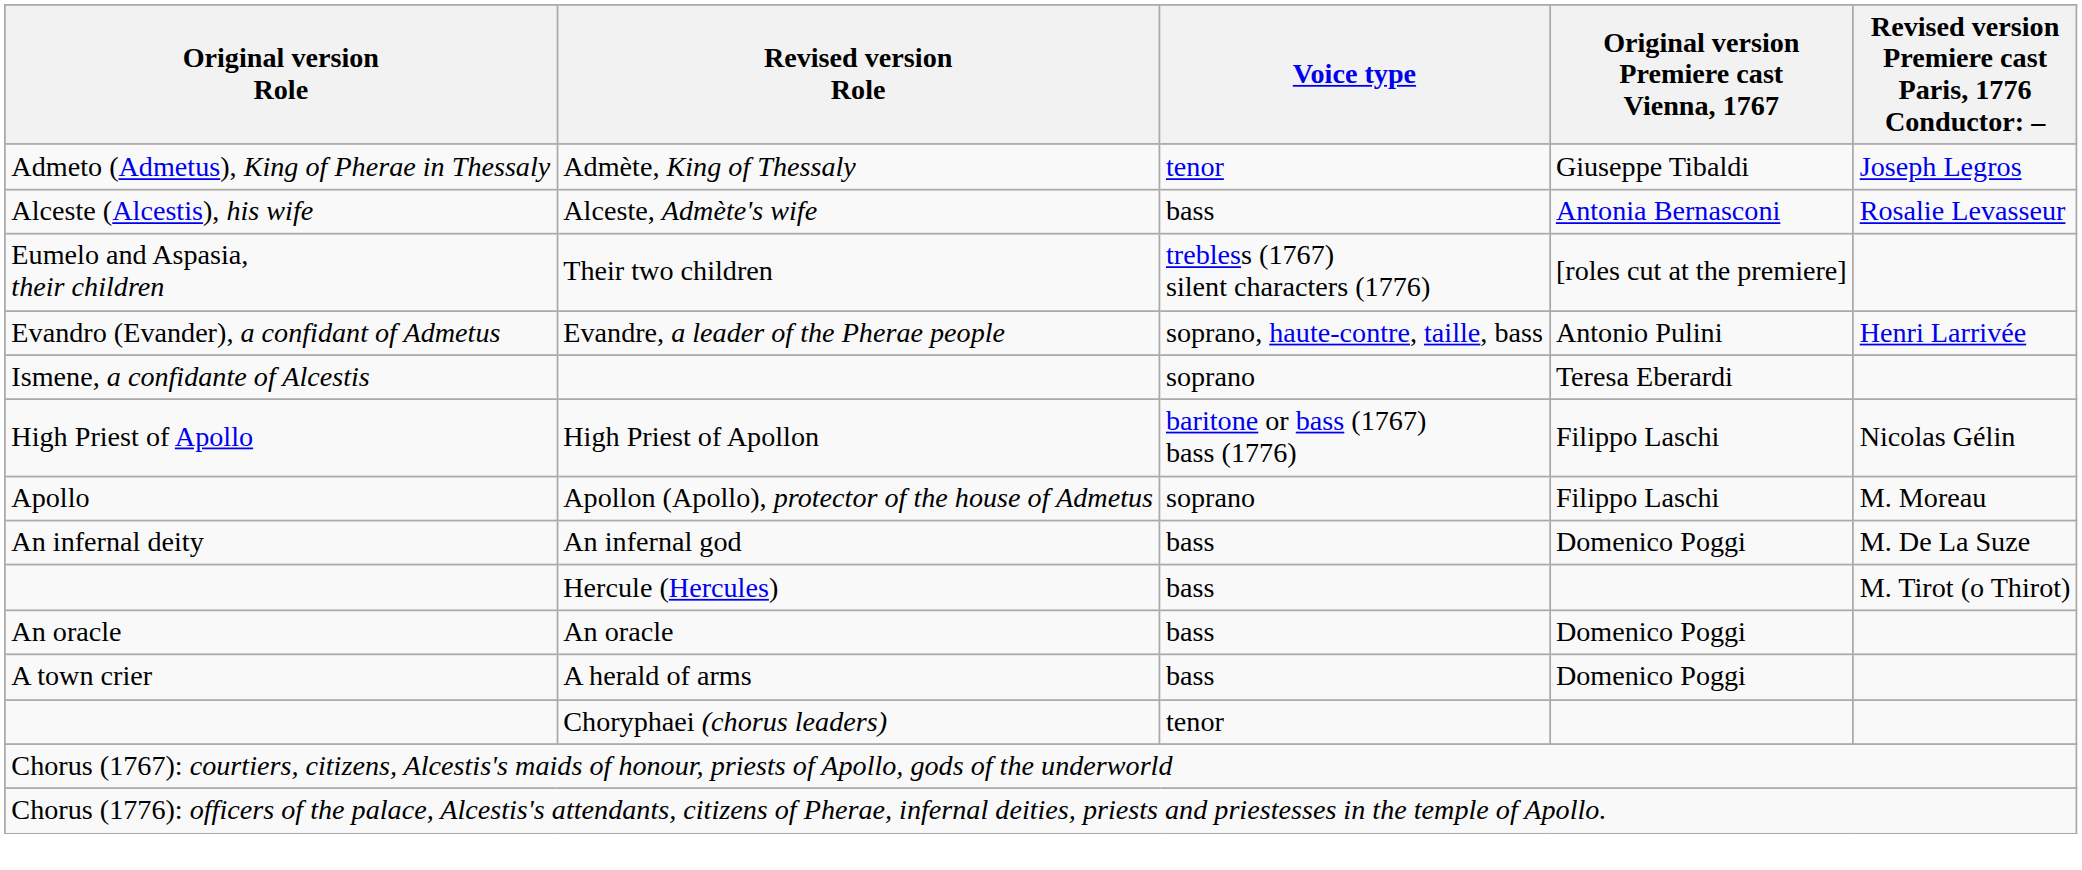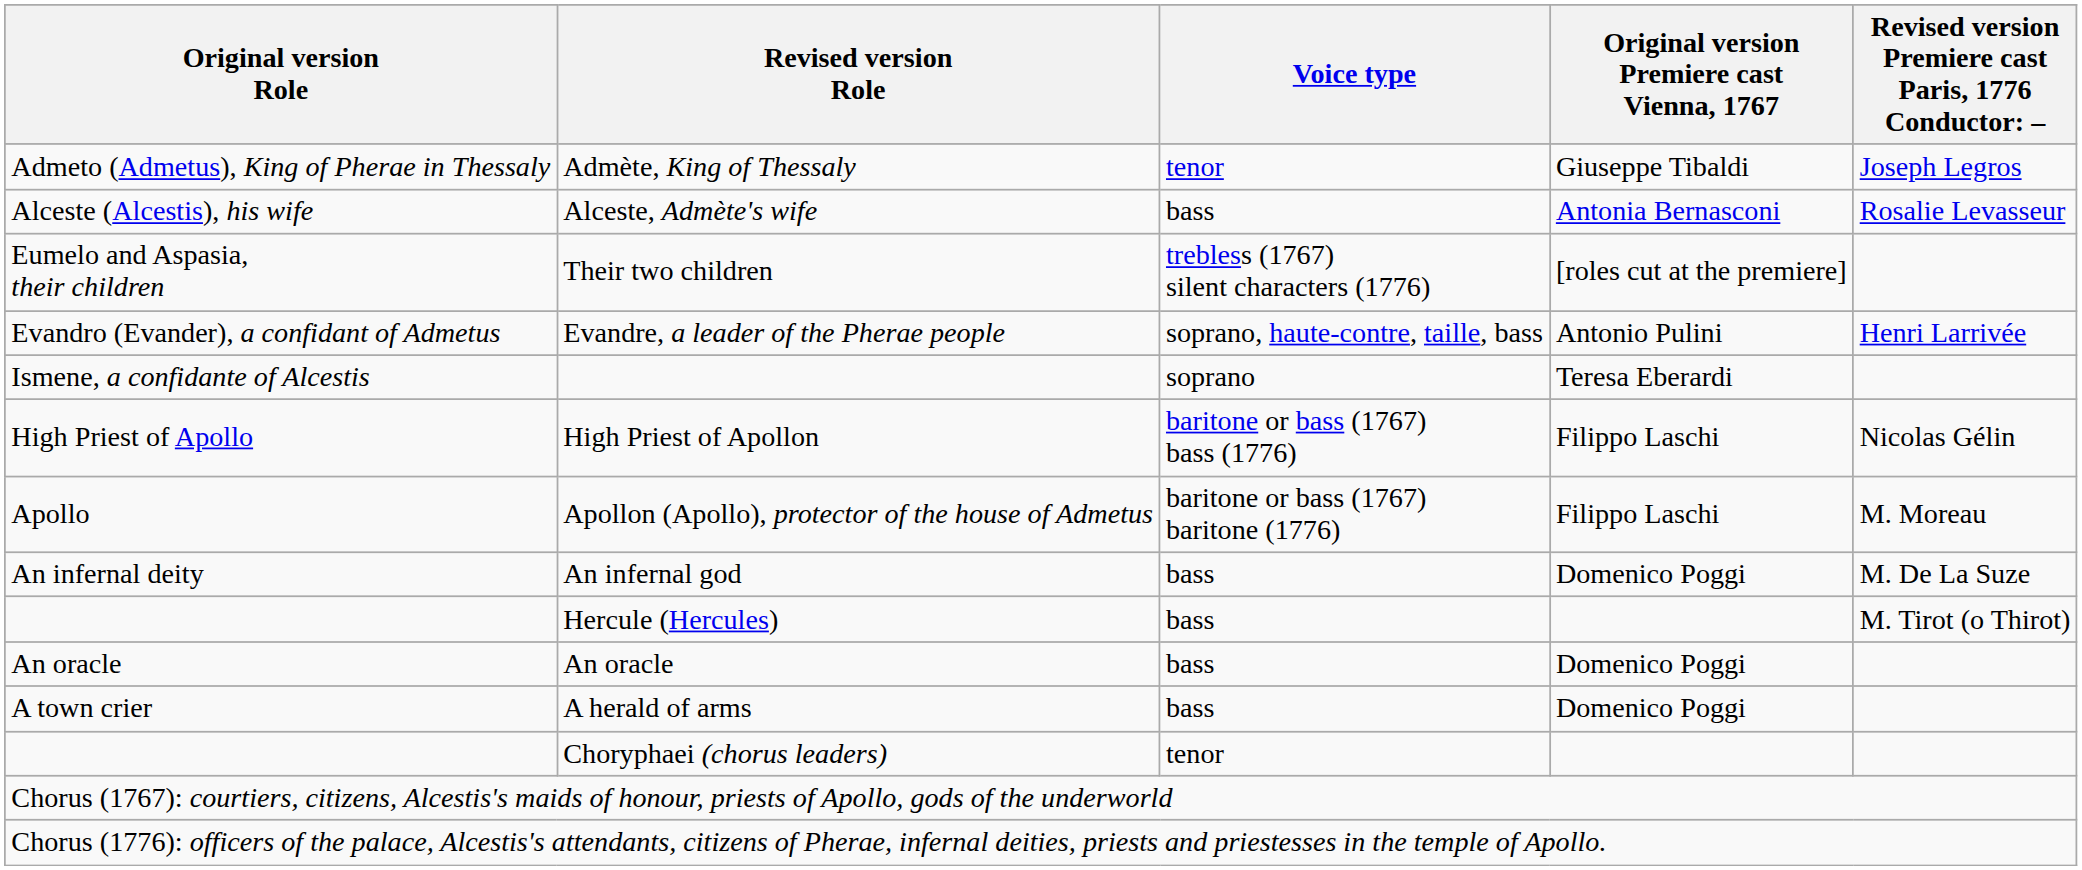Apollon (Apollo), protector of the house of Admetus | Voice type: soprano -> baritone or bass (1767) baritone (1776)
